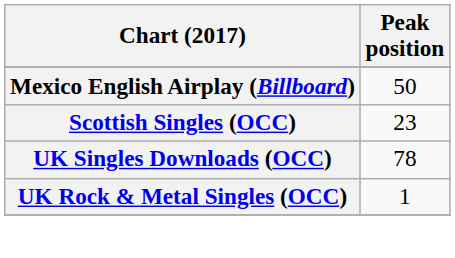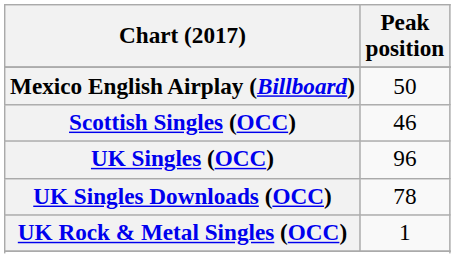Scottish Singles (OCC) | Peak position: 23 -> 46
+ row: UK Singles (OCC) | 96
